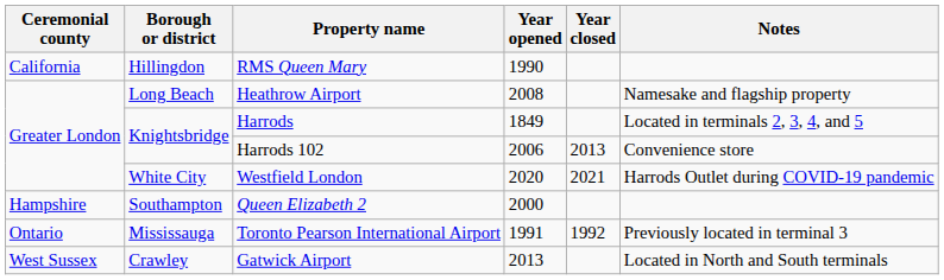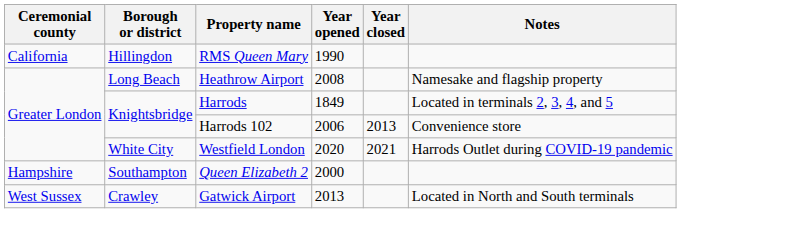- row: Ontario | Mississauga | Toronto Pearson International Airport | 1991 | 1992 | Previously located in terminal 3
